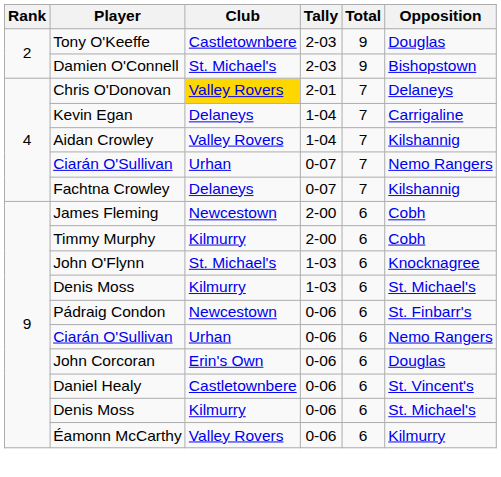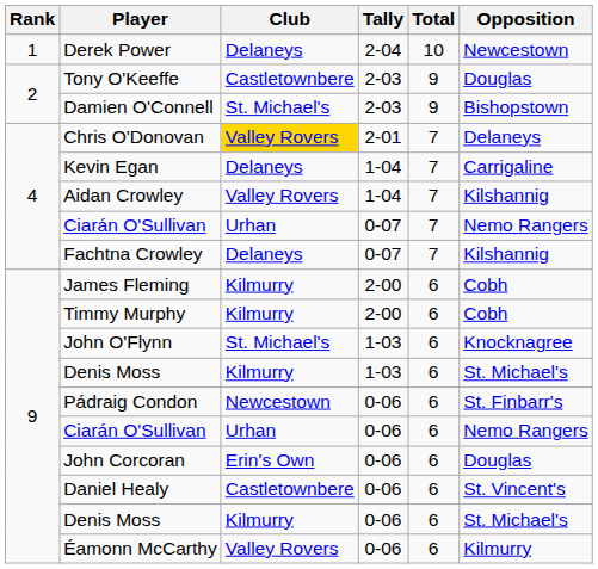+ row: 1 | Derek Power | Delaneys | 2-04 | 10 | Newcestown
James Fleming | Club: Newcestown -> Kilmurry
